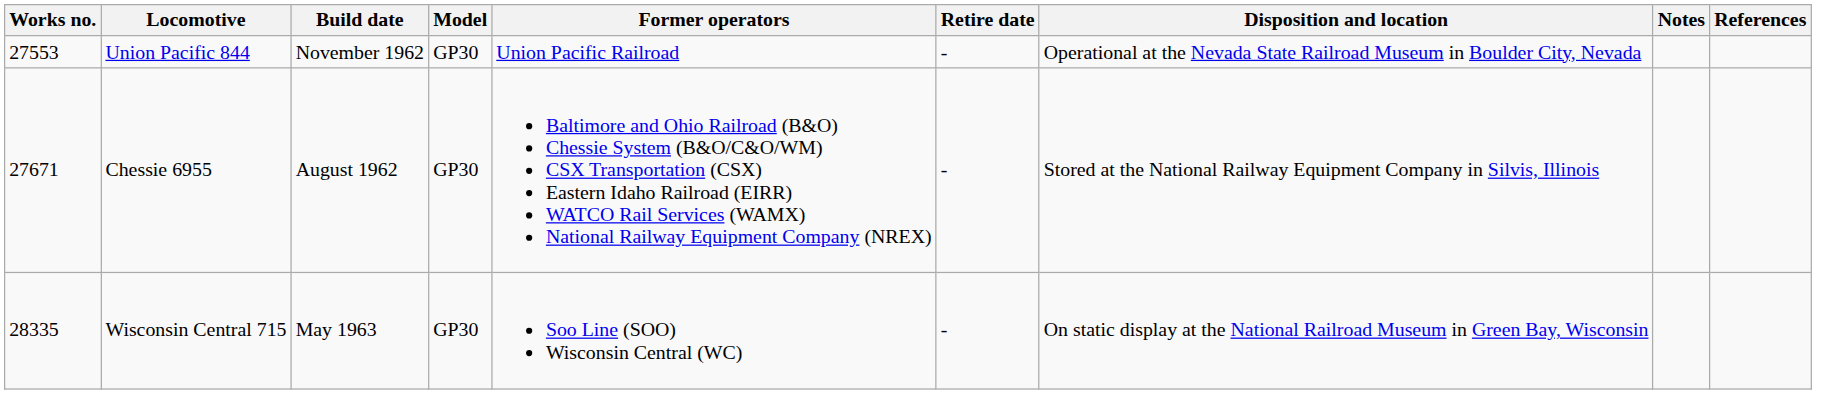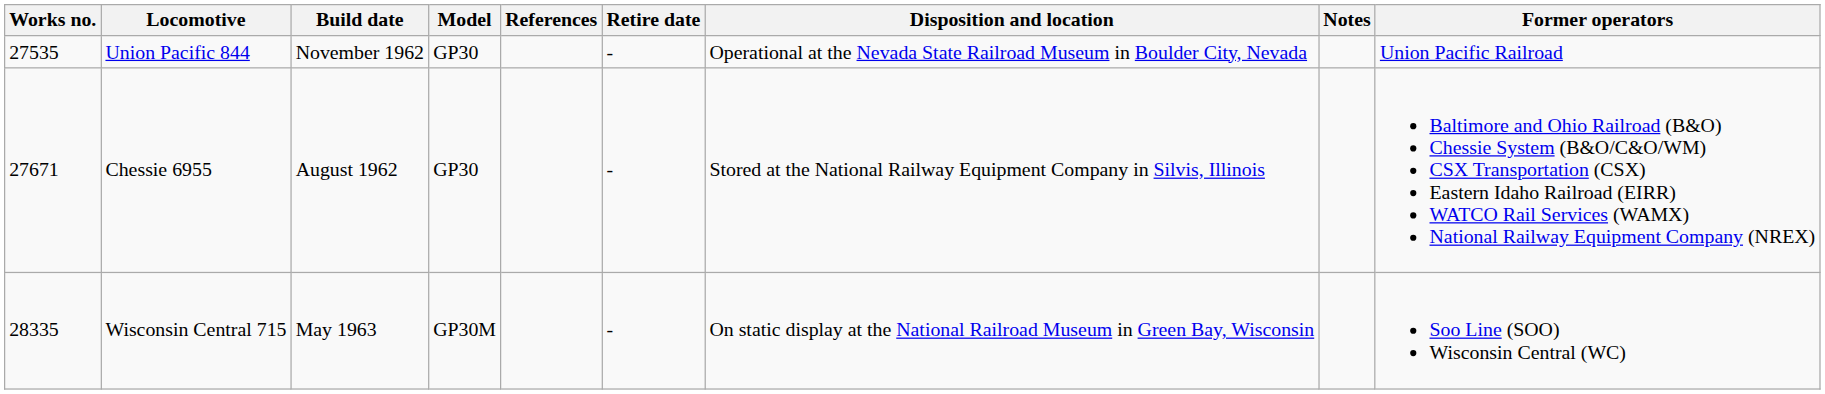columns swapped: Former operators <-> References
Union Pacific 844 | Works no.: 27553 -> 27535
Wisconsin Central 715 | Model: GP30 -> GP30M
